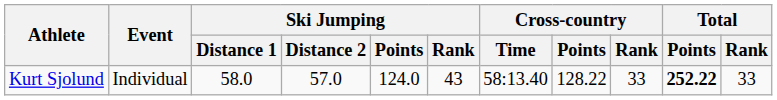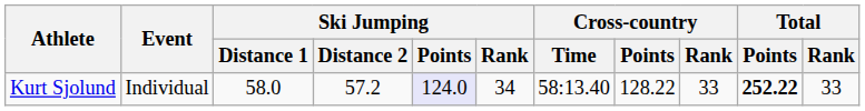Kurt Sjolund | Ski Jumping / Distance 2: 57.0 -> 57.2
Kurt Sjolund | Ski Jumping / Points: no background -> lavender background
Kurt Sjolund | Ski Jumping / Rank: 43 -> 34
